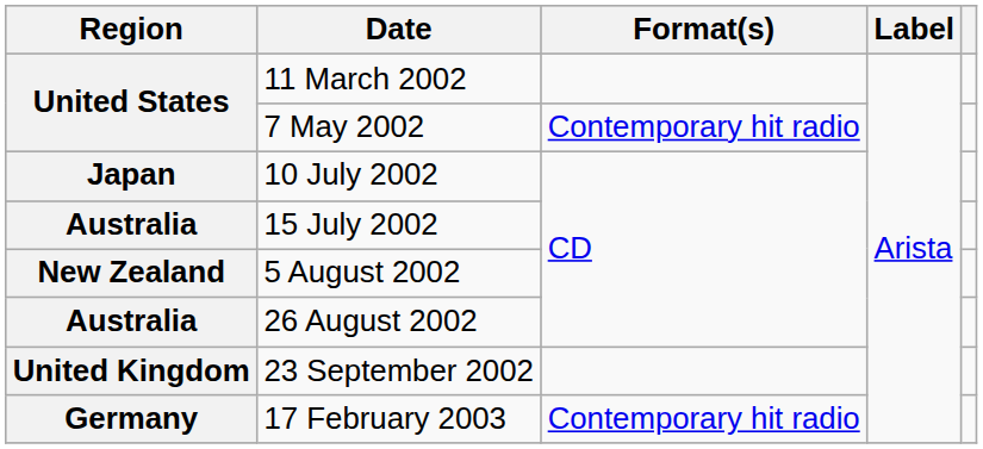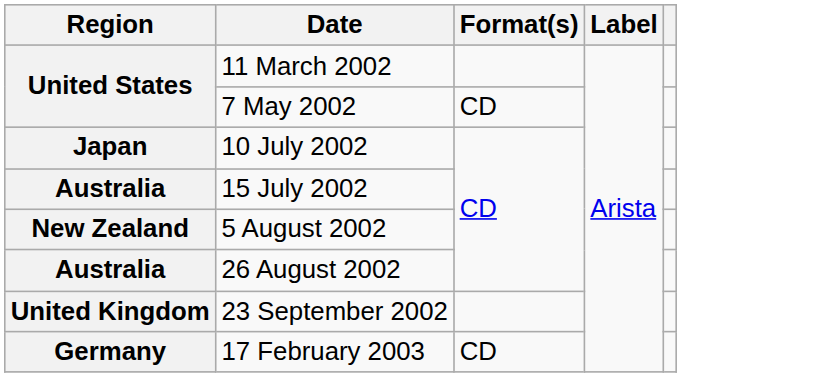7 May 2002 | Format(s): Contemporary hit radio -> CD
17 February 2003 | Format(s): Contemporary hit radio -> CD
